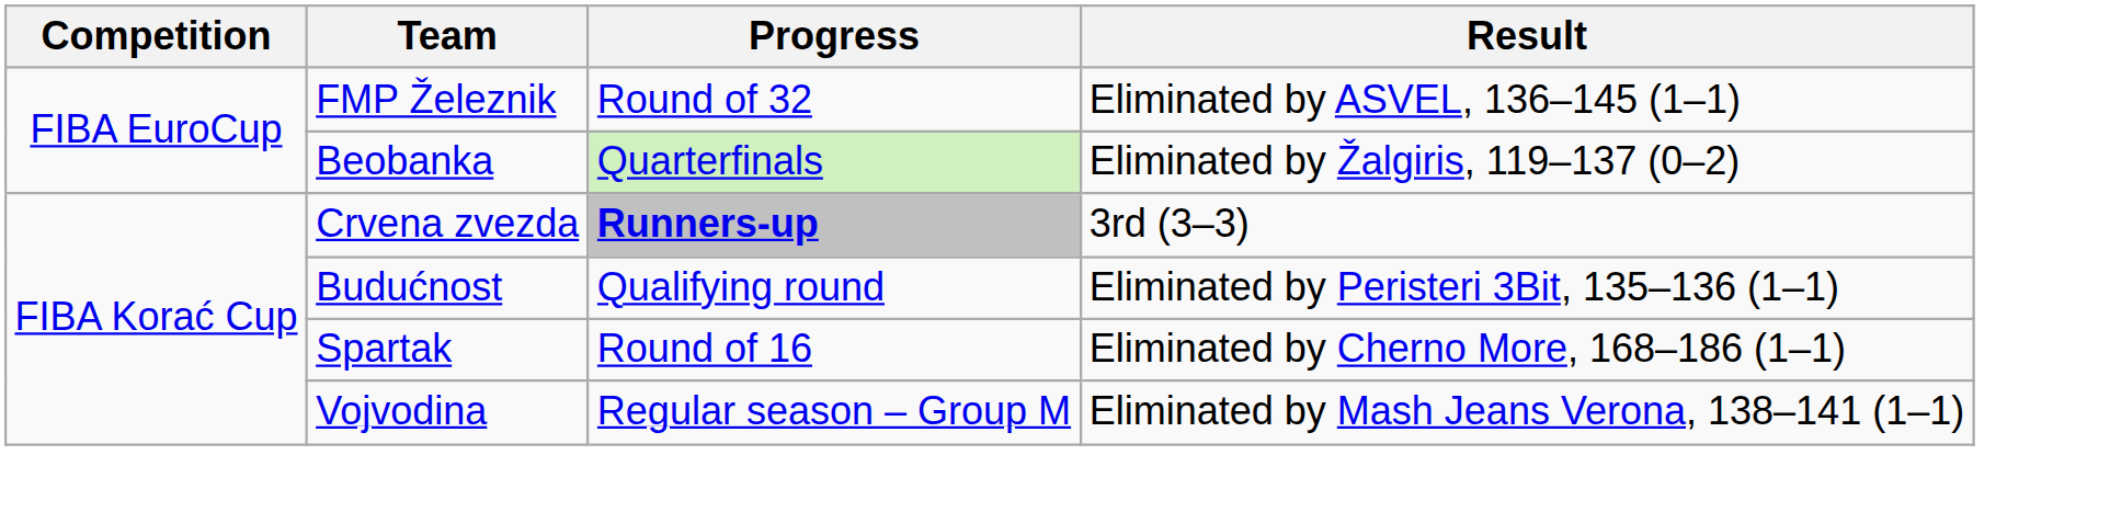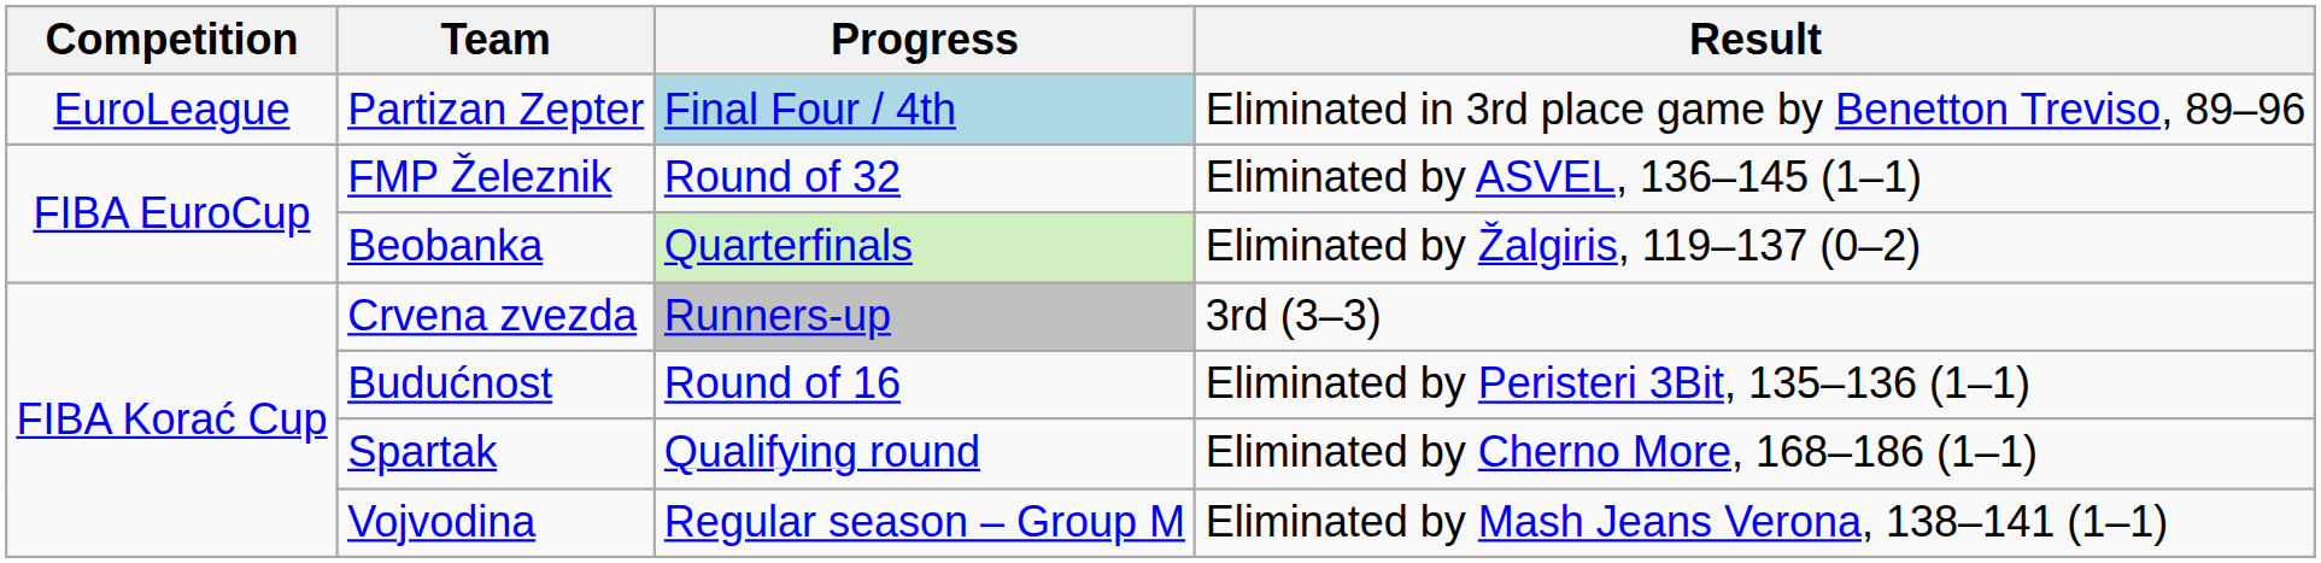+ row: EuroLeague | Partizan Zepter | Final Four / 4th | Eliminated in 3rd place game by Benetton Treviso, 89–96
Crvena zvezda | Progress: bold -> normal
Budućnost | Progress: Qualifying round -> Round of 16
Spartak | Progress: Round of 16 -> Qualifying round
